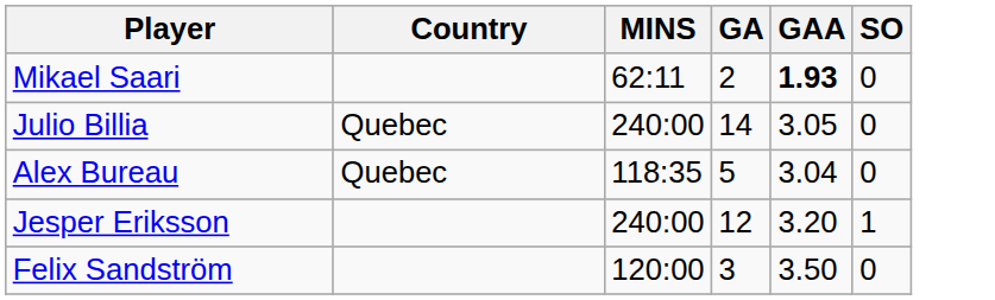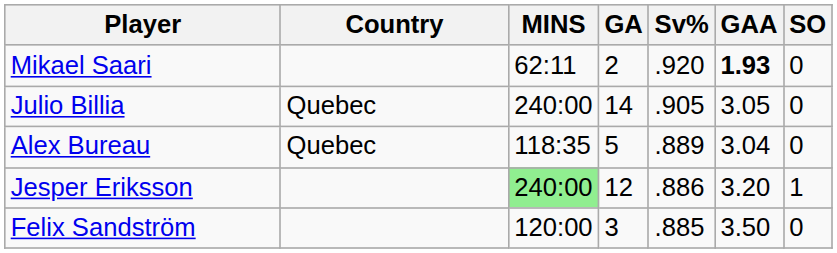+ column: Sv% | .920 | .905 | .889 | .886 | .885
Jesper Eriksson | MINS: no background -> lightgreen background
